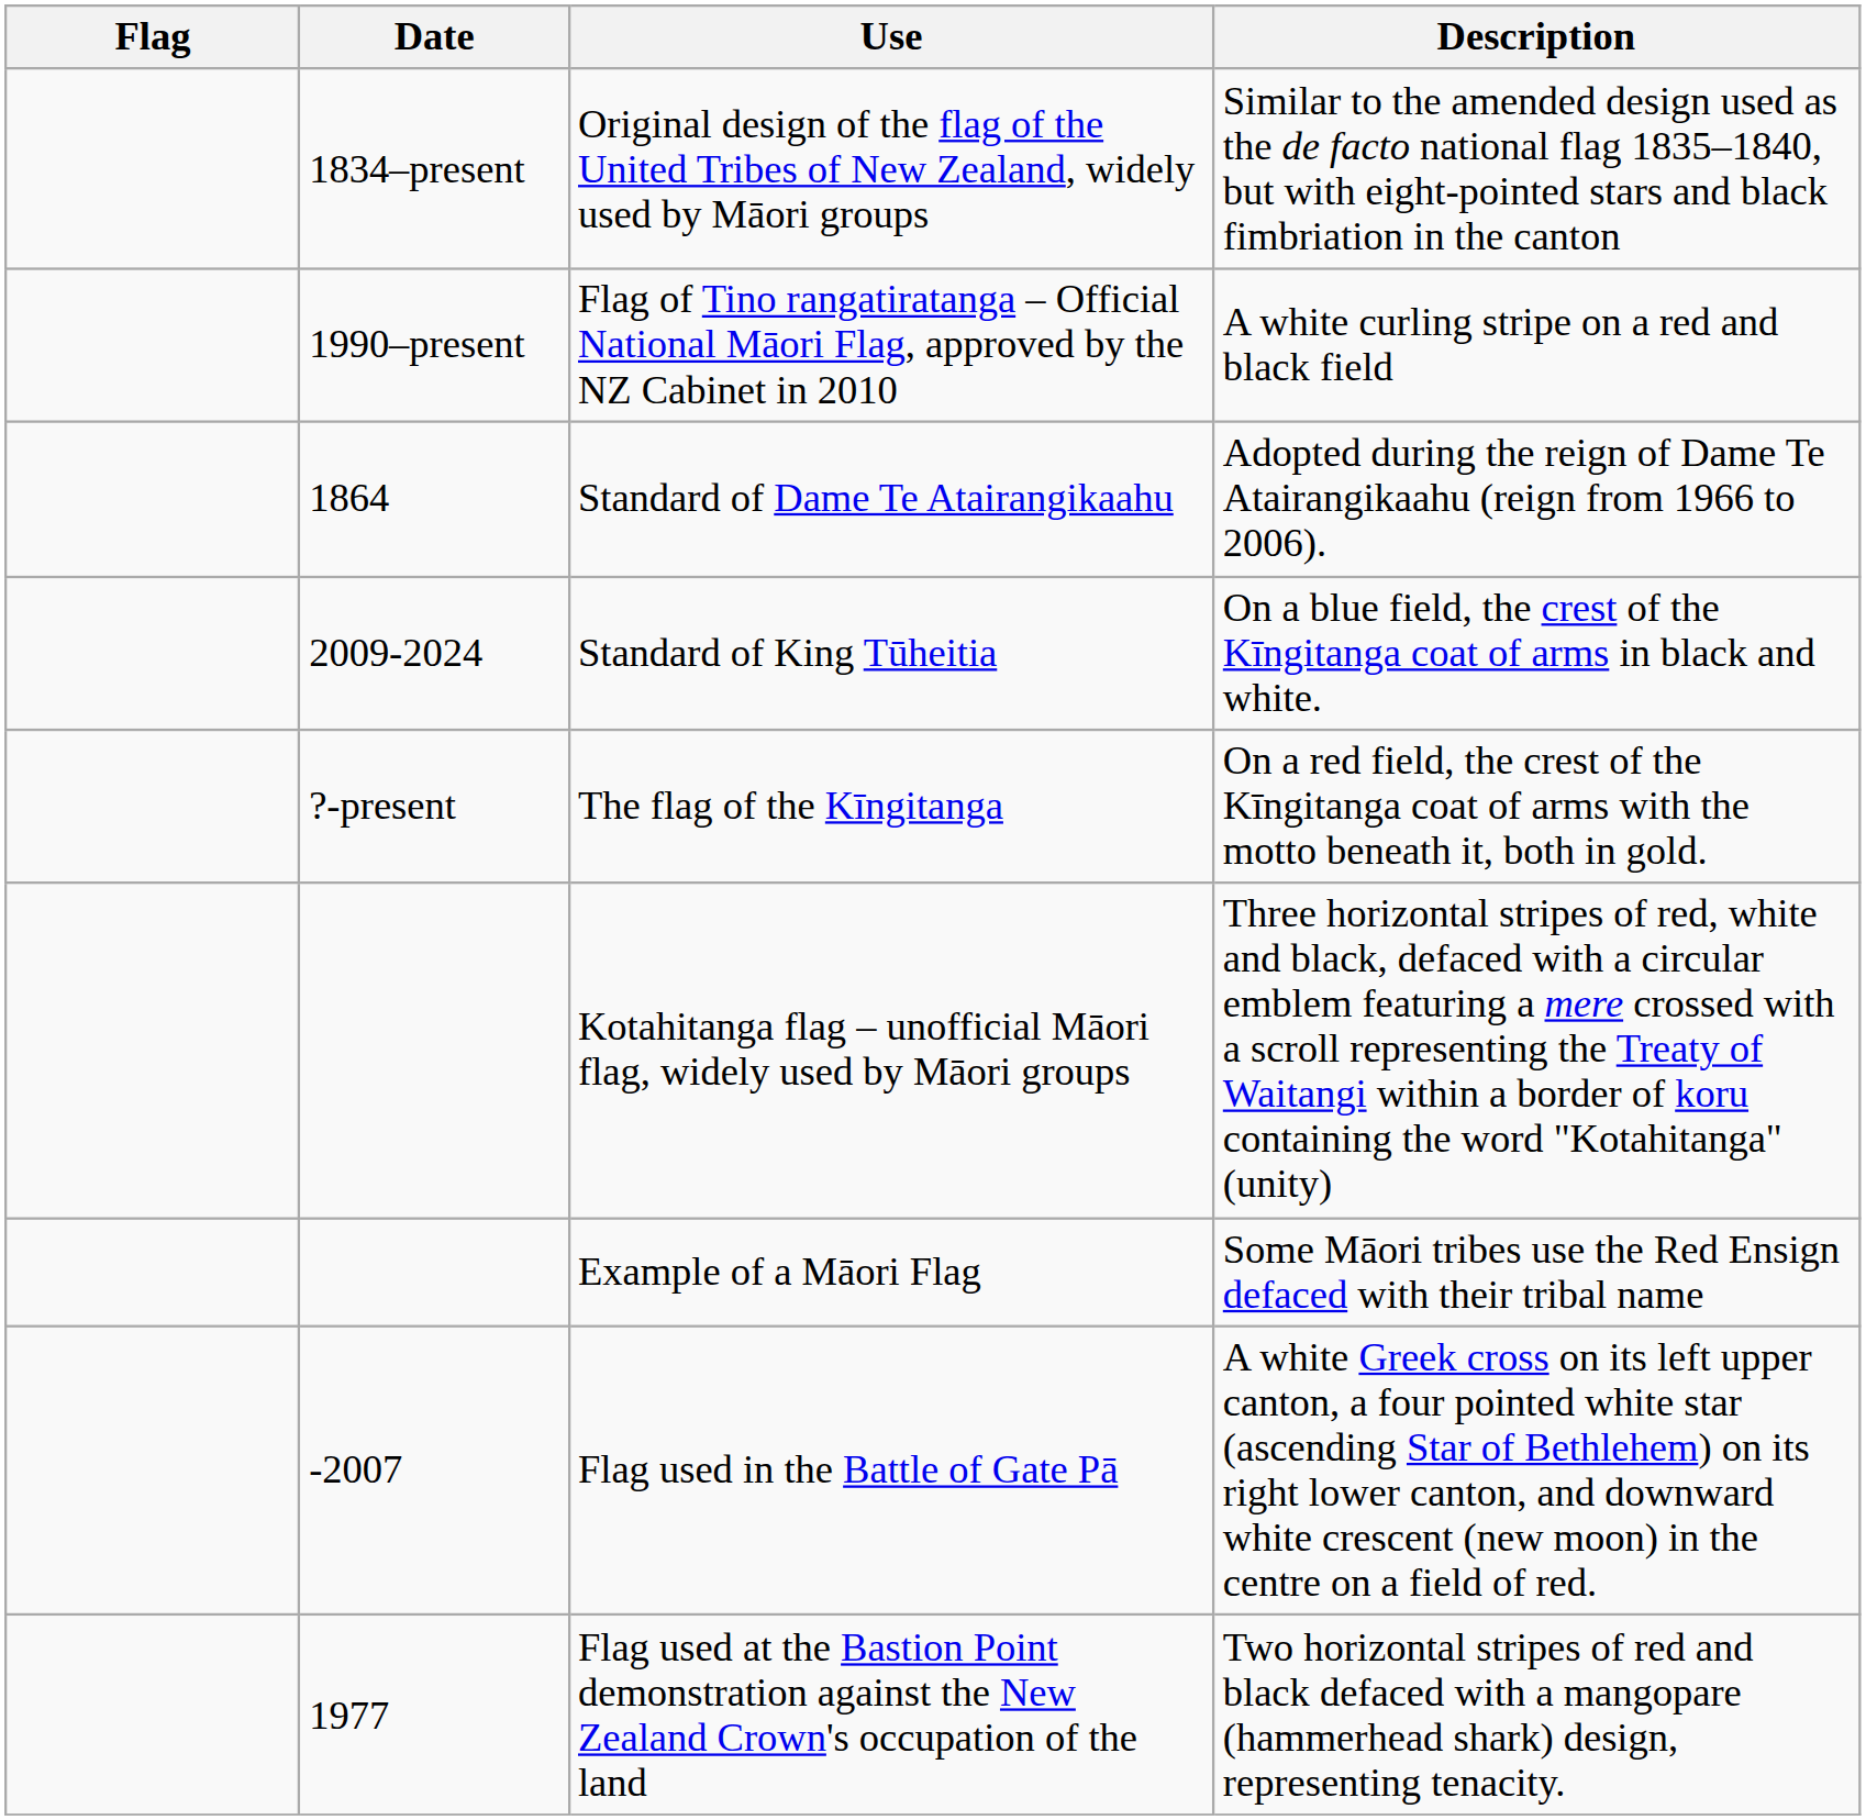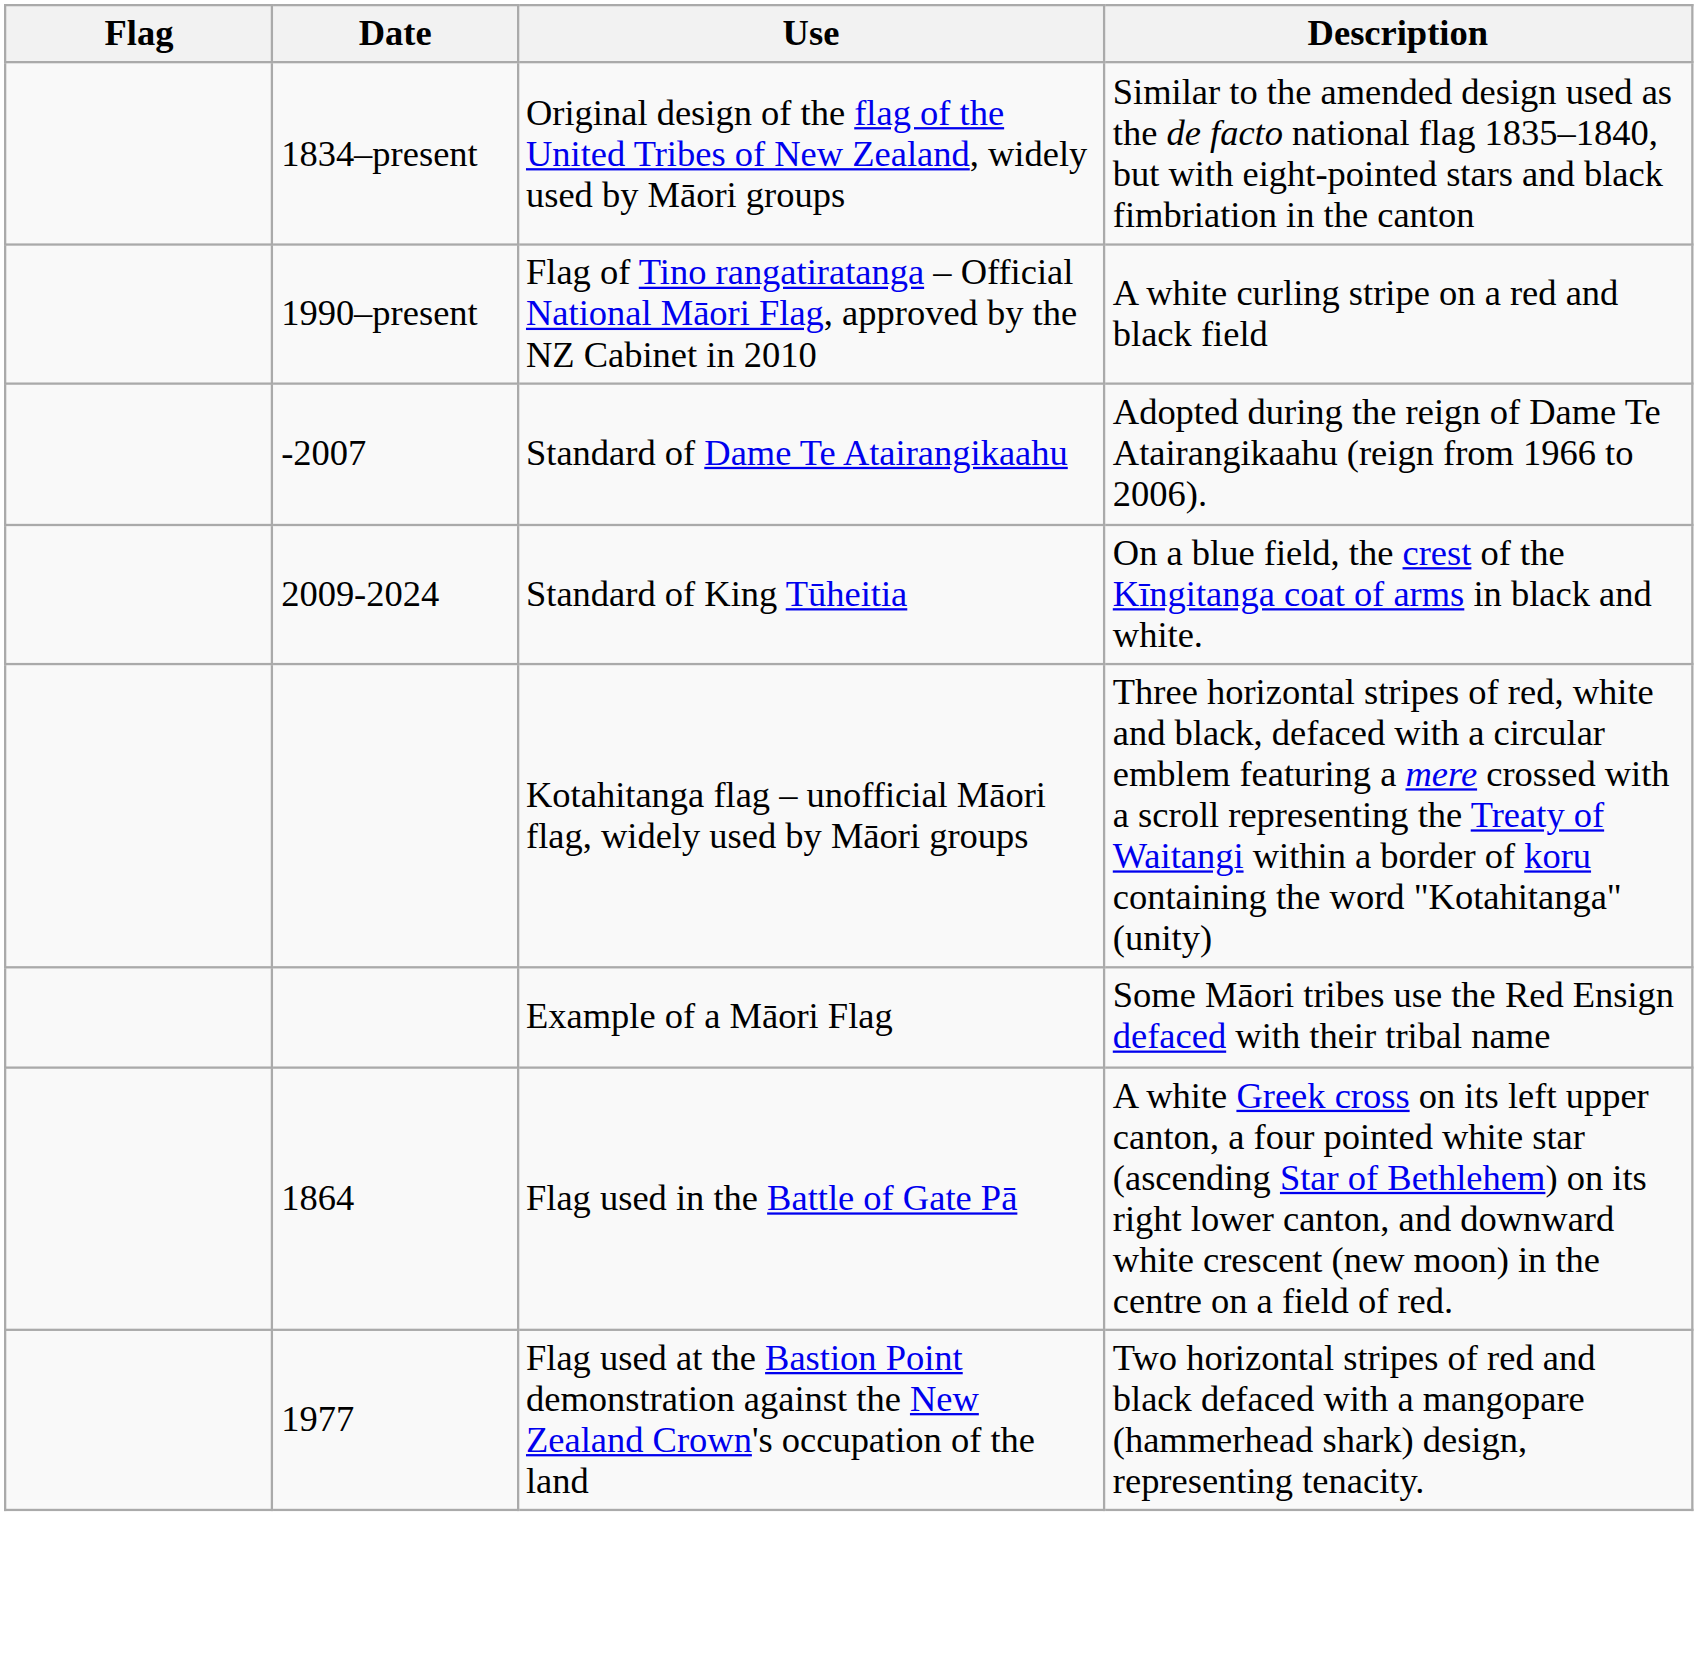Standard of Dame Te Atairangikaahu | Date: 1864 -> -2007
- row: ?-present | The flag of the Kīngitanga | On a red field, the crest of the Kīngitanga coat of arms with the motto beneath it, both in gold.
Flag used in the Battle of Gate Pā | Date: -2007 -> 1864
